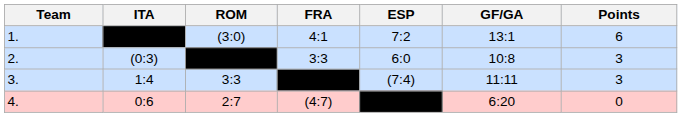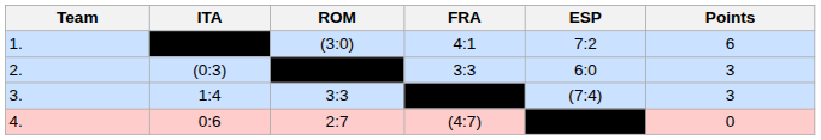- column: GF/GA | 13:1 | 10:8 | 11:11 | 6:20
